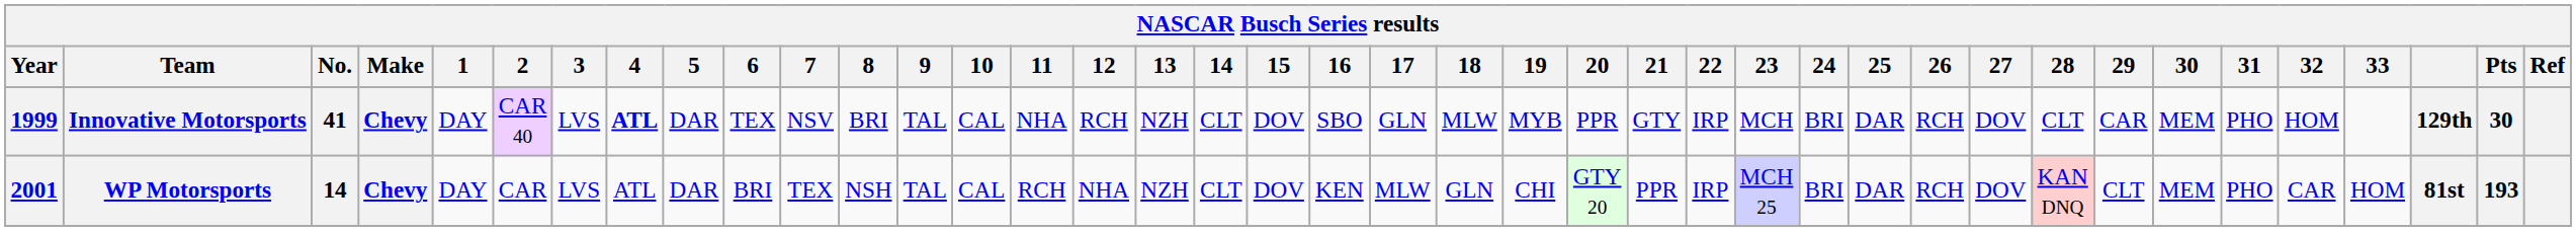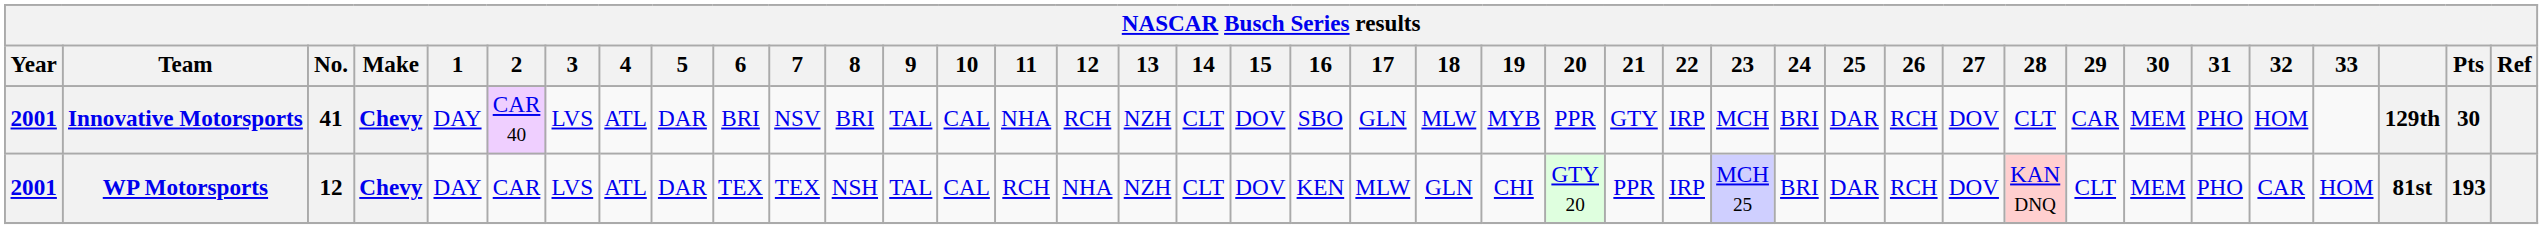Innovative Motorsports | Year: 1999 -> 2001
Innovative Motorsports | 4: bold -> normal
Innovative Motorsports | 6: TEX -> BRI
WP Motorsports | No.: 14 -> 12
WP Motorsports | 6: BRI -> TEX
